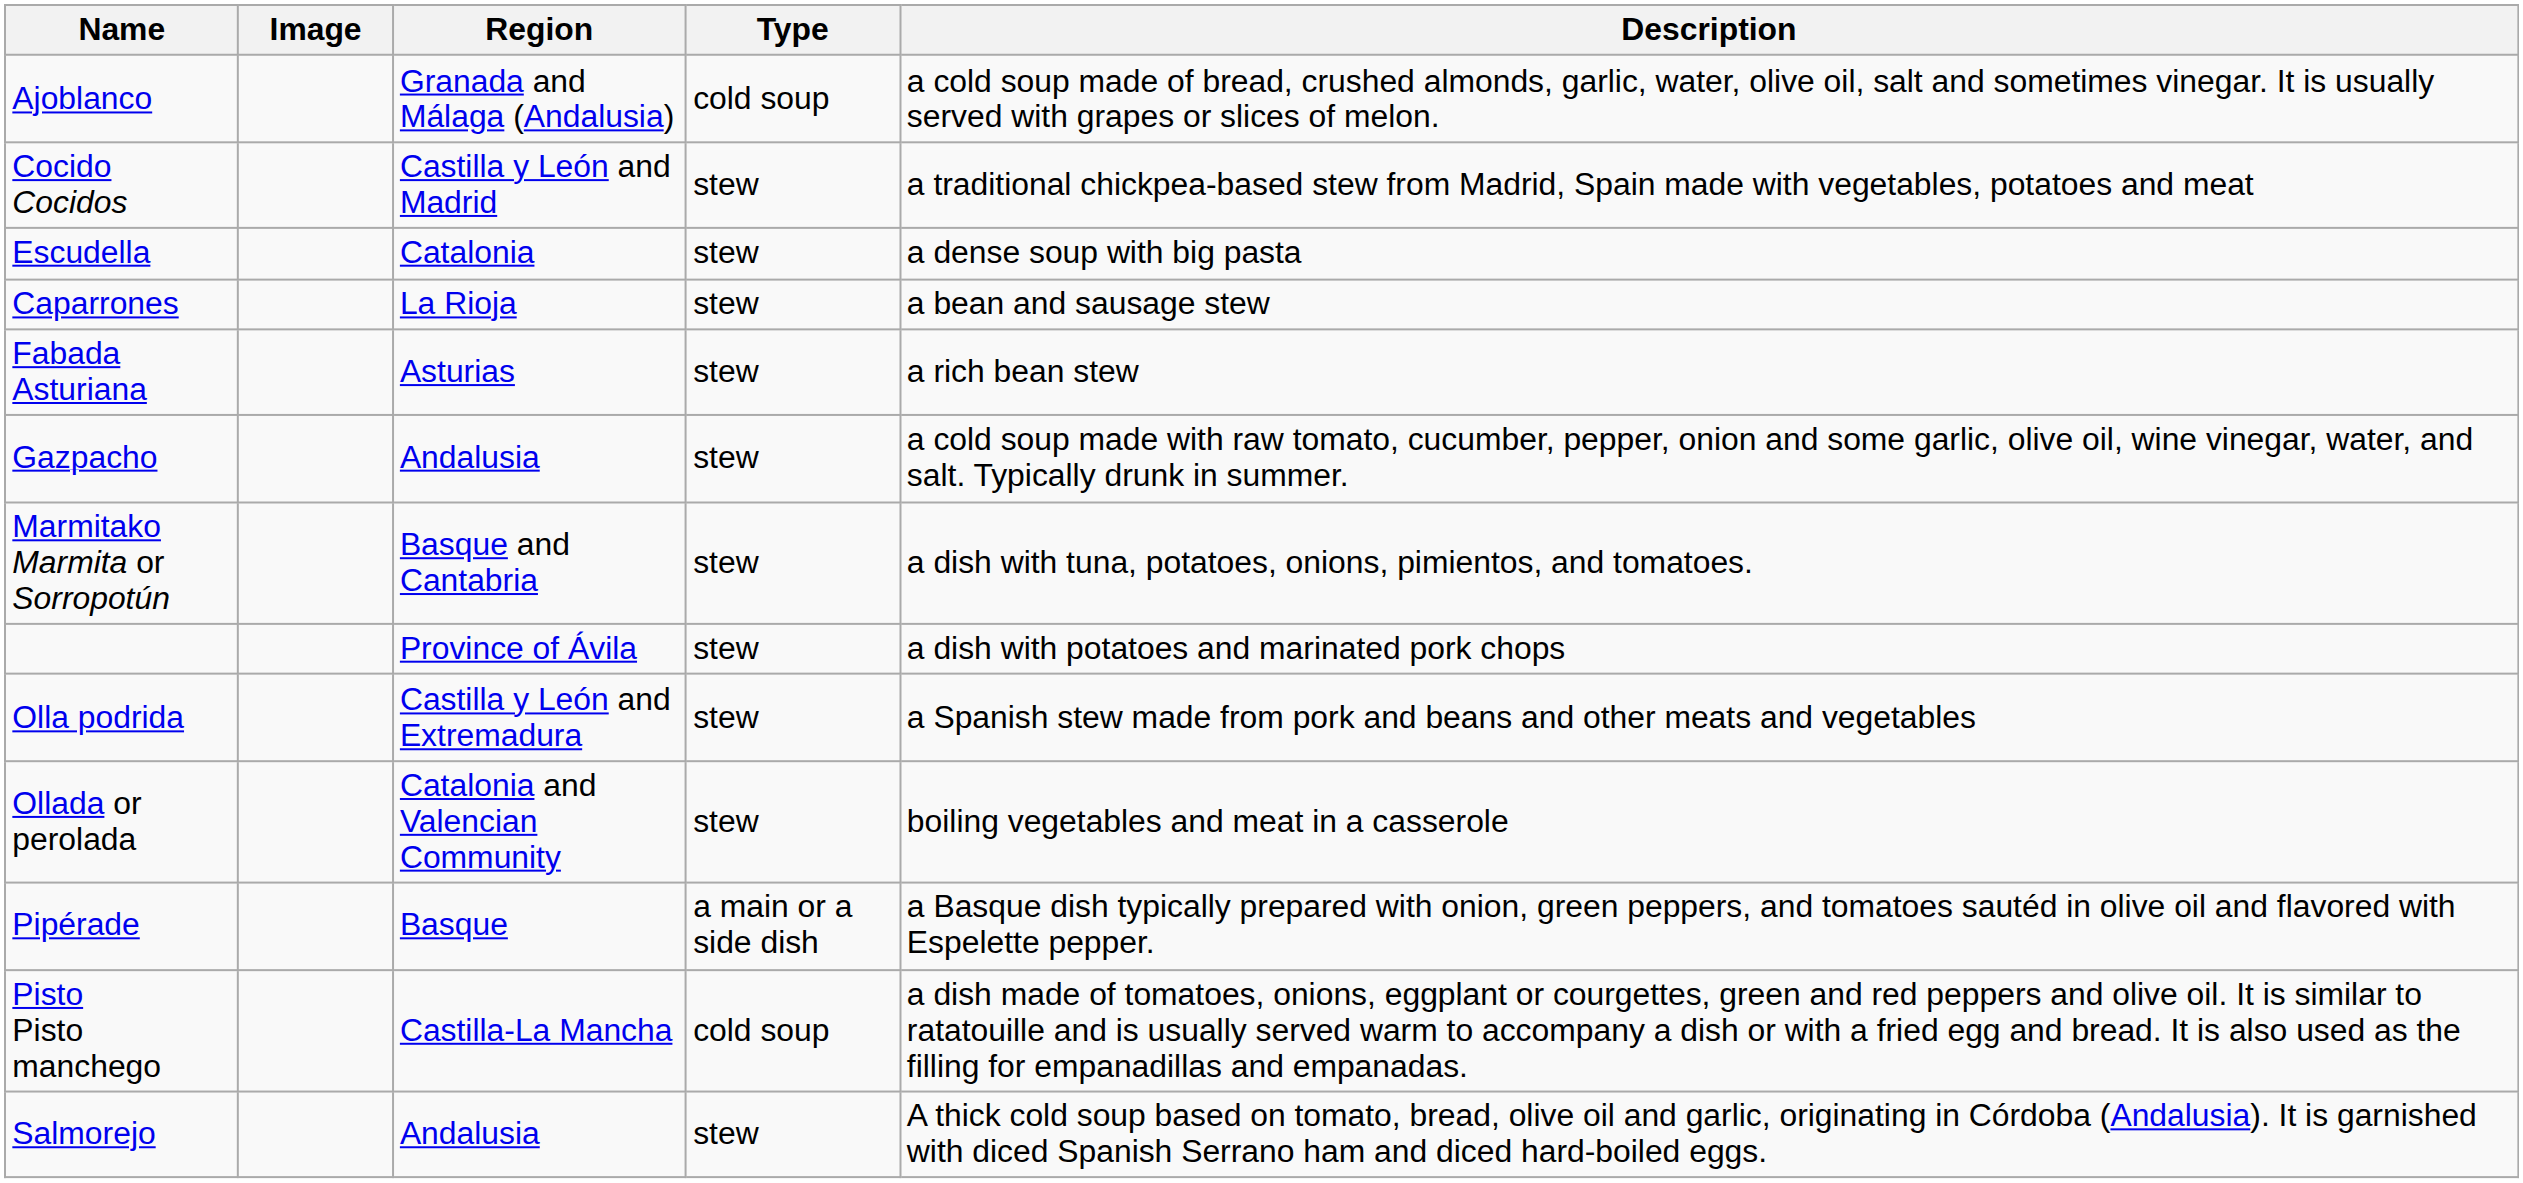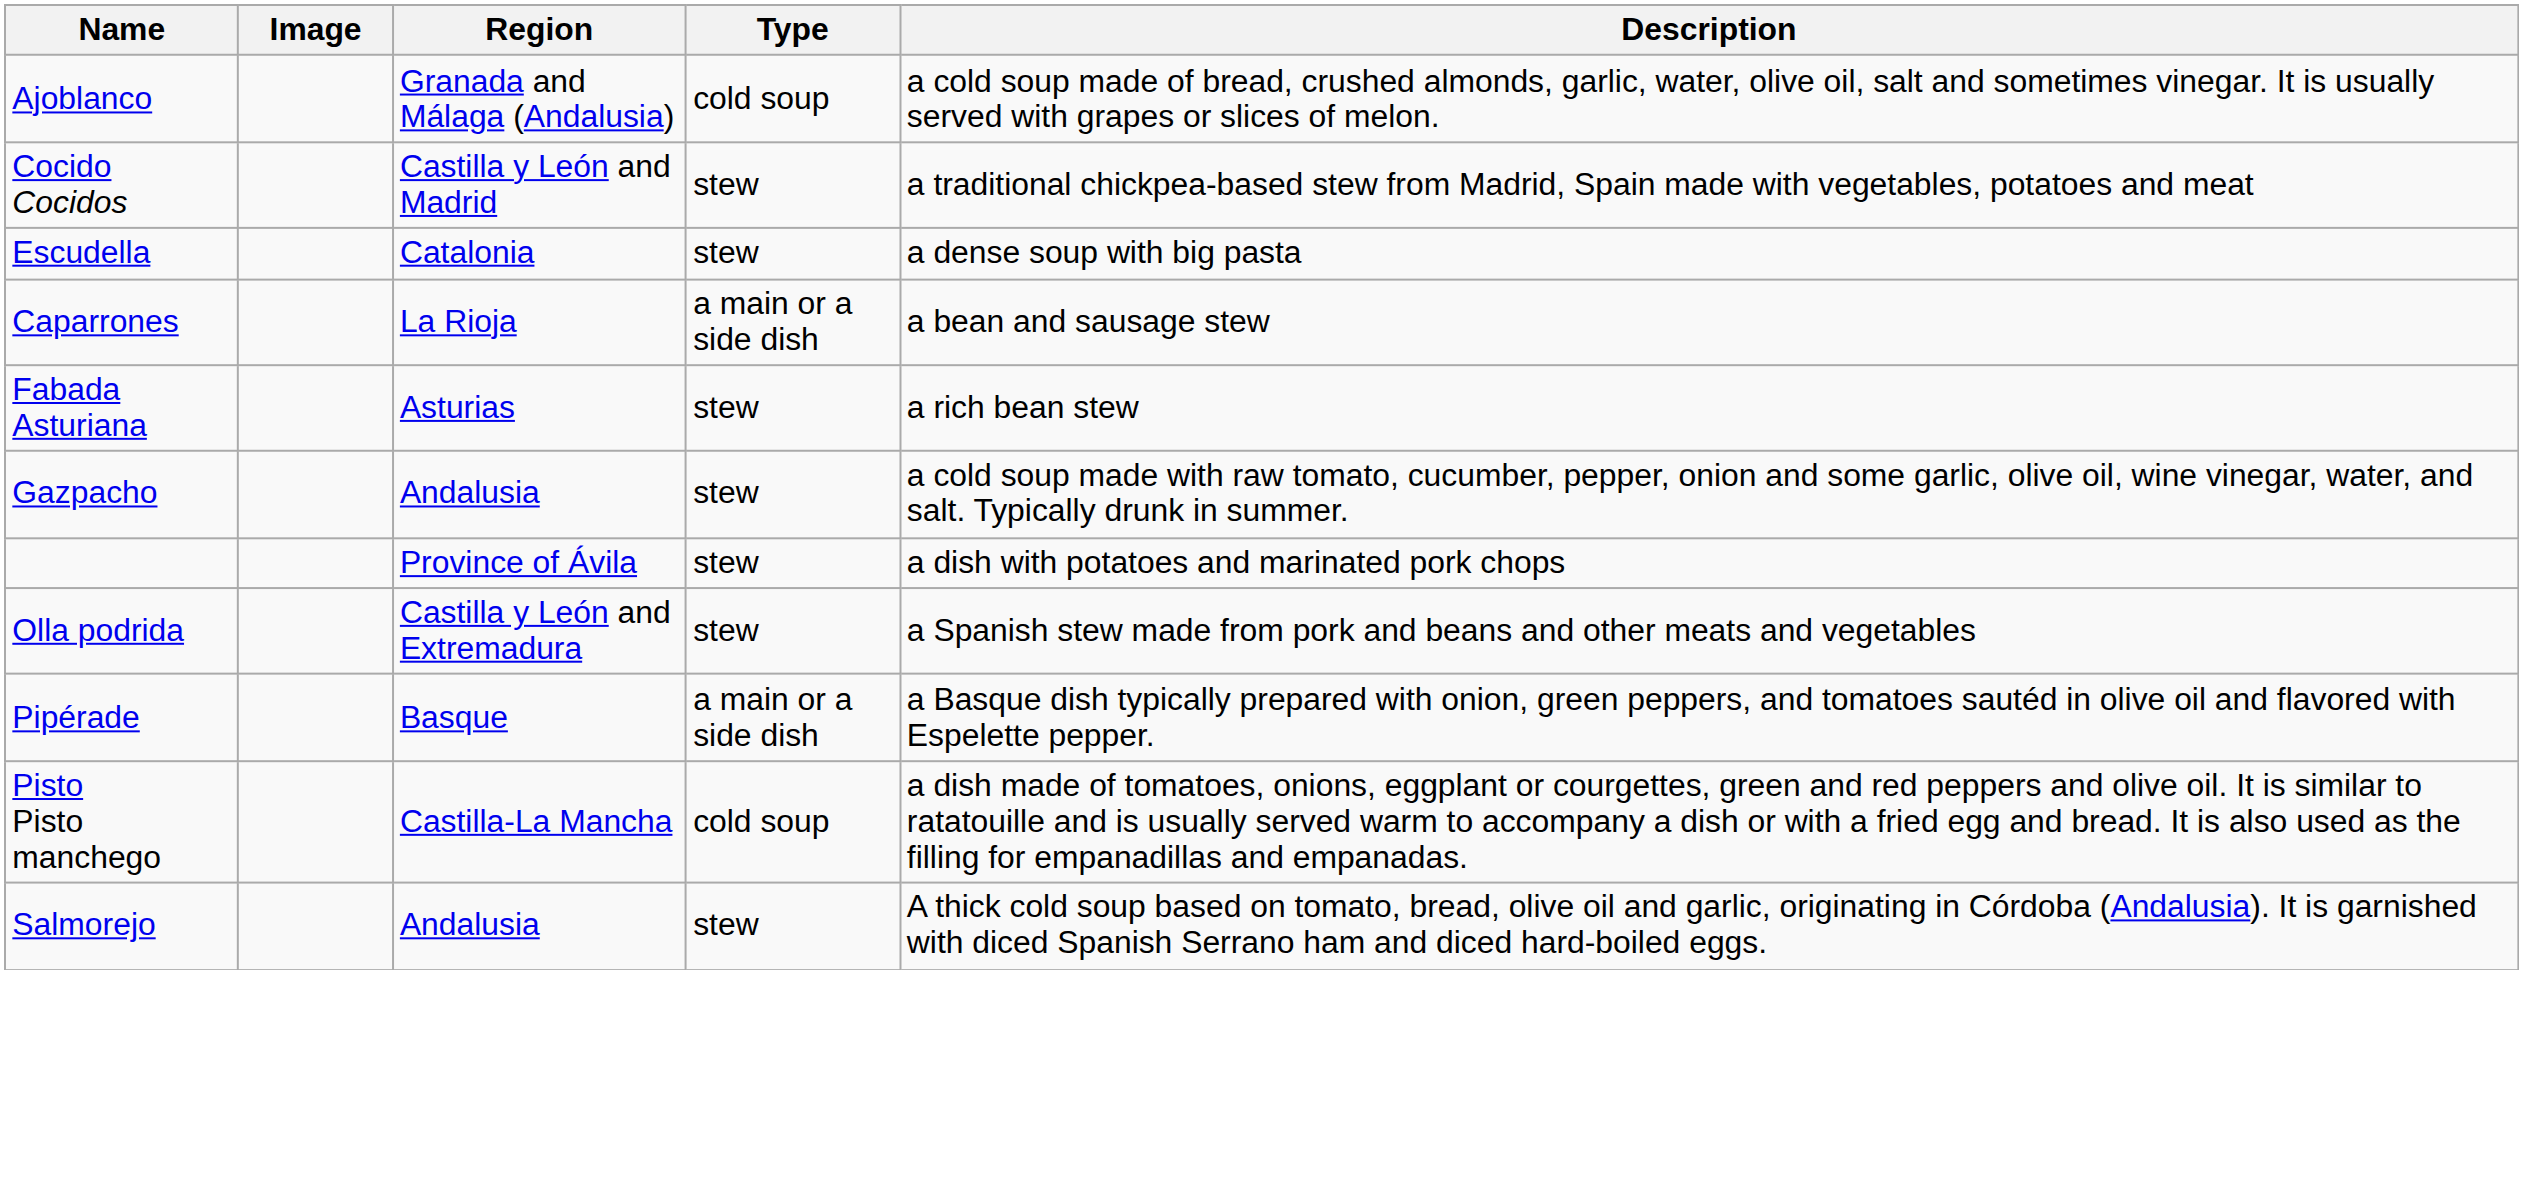Caparrones | Type: stew -> a main or a side dish
- row: Marmitako Marmita or Sorropotún | Basque and Cantabria | stew | a dish with tuna, potatoes, onions, pimientos, and tomatoes.
- row: Ollada or perolada | Catalonia and Valencian Community | stew | boiling vegetables and meat in a casserole
